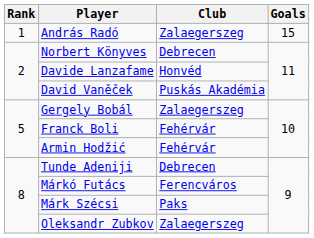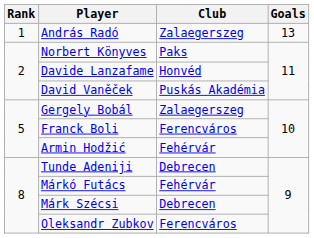András Radó | Goals: 15 -> 13
Norbert Könyves | Club: Debrecen -> Paks
Franck Boli | Club: Fehérvár -> Ferencváros
Márkó Futács | Club: Ferencváros -> Fehérvár
Márk Szécsi | Club: Paks -> Debrecen
Oleksandr Zubkov | Club: Zalaegerszeg -> Ferencváros
